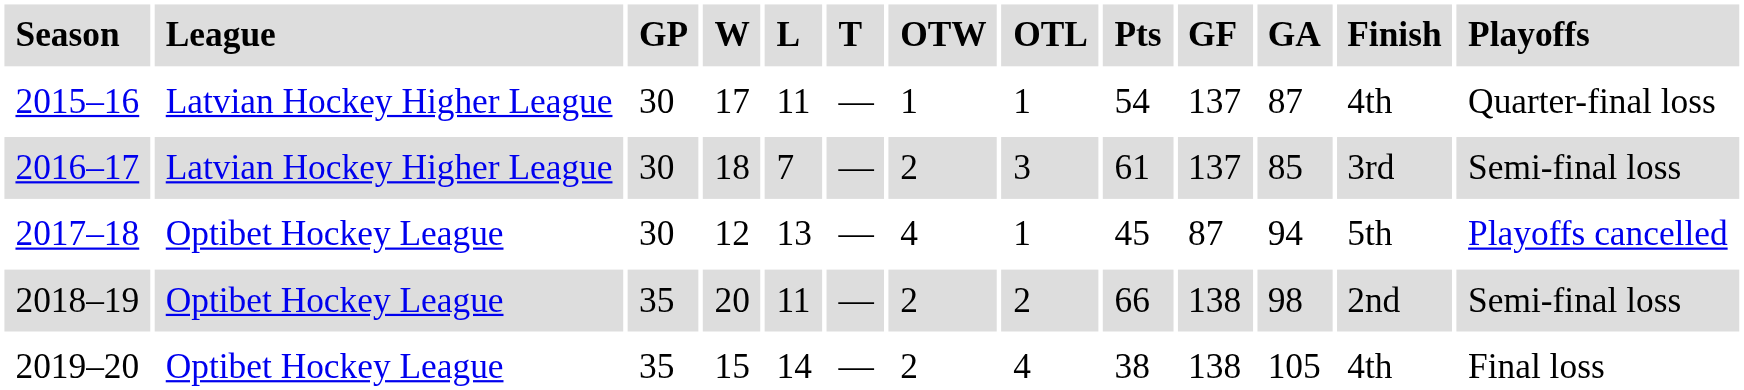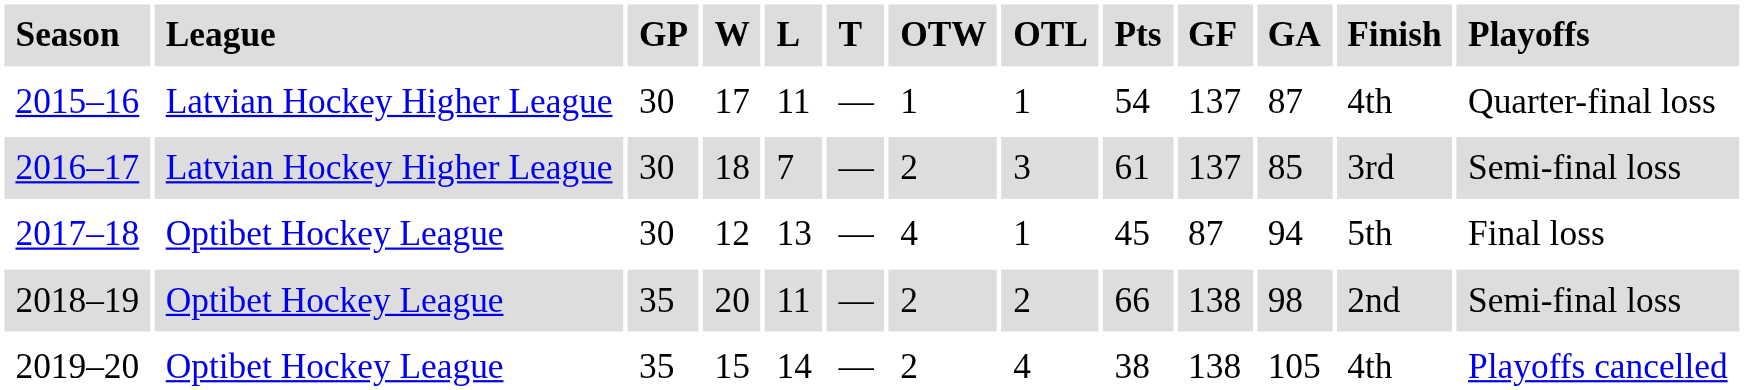2017–18 | Playoffs: Playoffs cancelled -> Final loss
2019–20 | Playoffs: Final loss -> Playoffs cancelled
